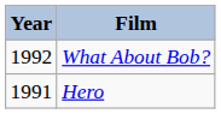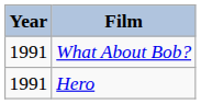What About Bob? | Year: 1992 -> 1991
